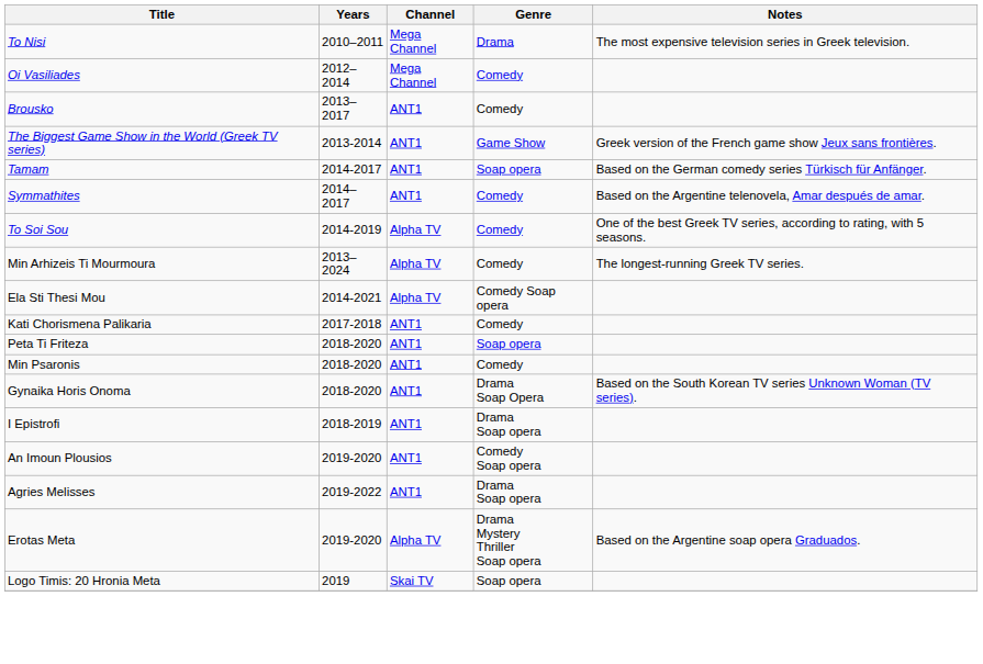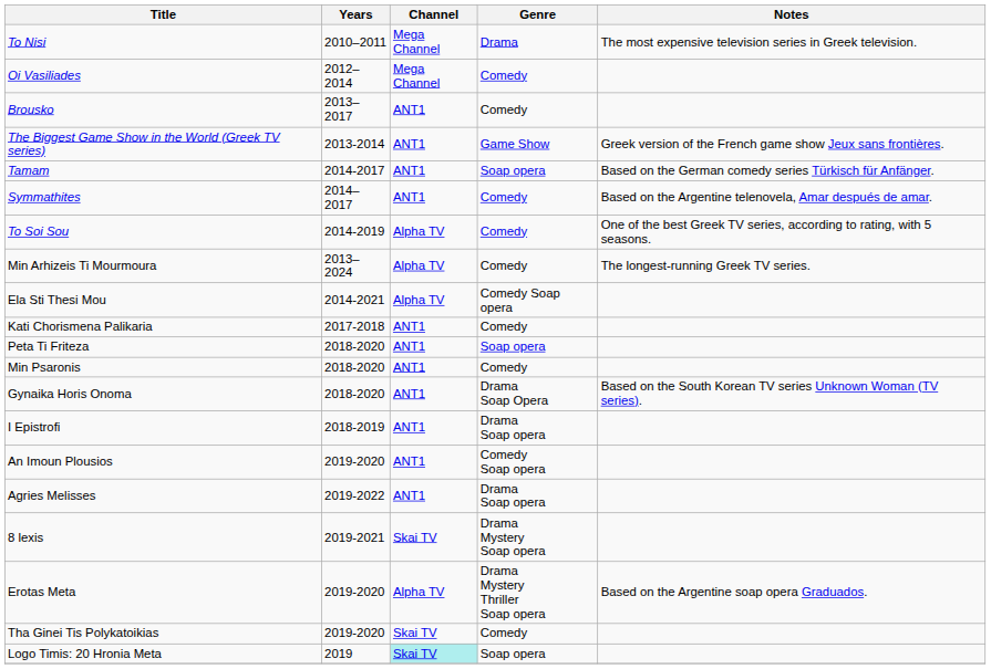+ row: 8 lexis | 2019-2021 | Skai TV | Drama Mystery Soap opera
+ row: Tha Ginei Tis Polykatoikias | 2019-2020 | Skai TV | Comedy
Logo Timis: 20 Hronia Meta | Channel: no background -> paleturquoise background
